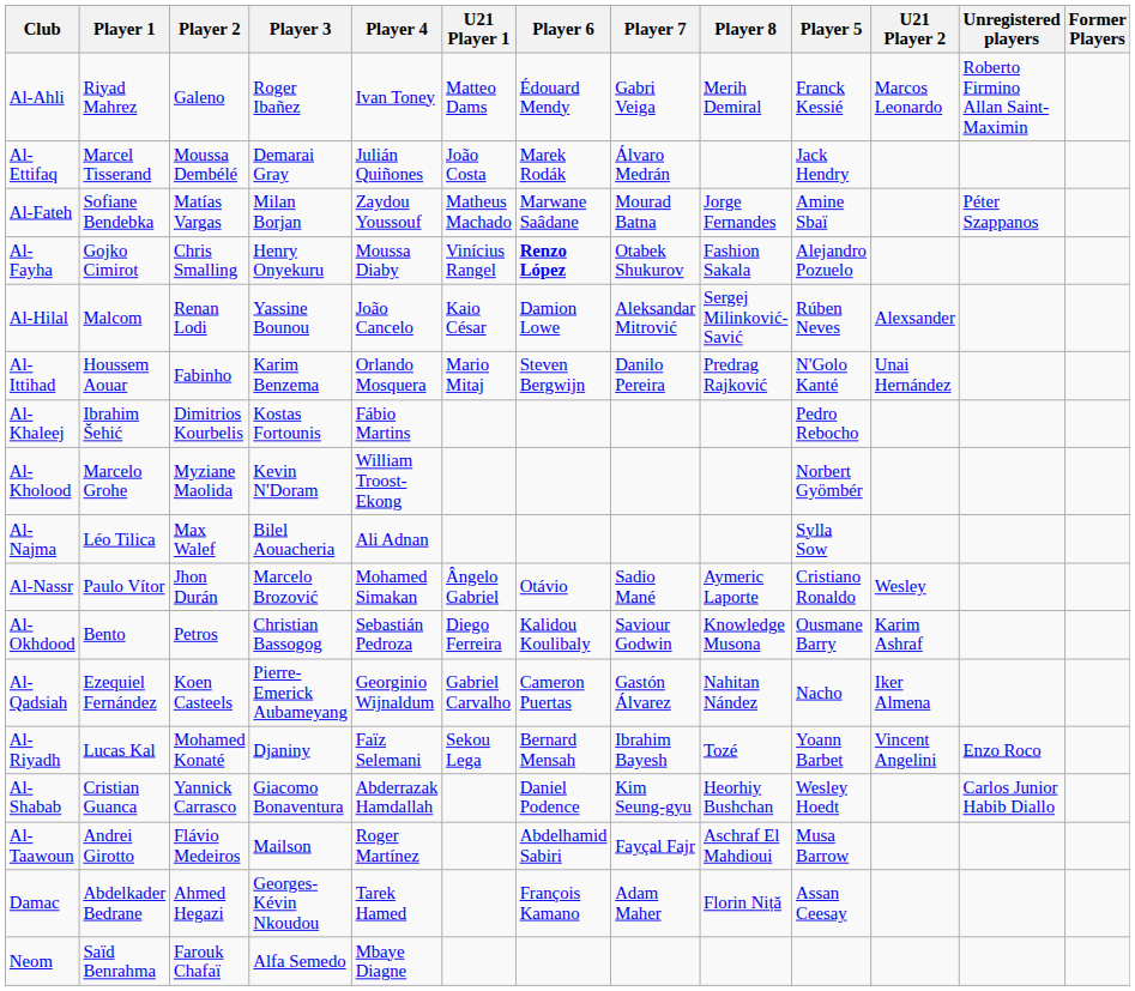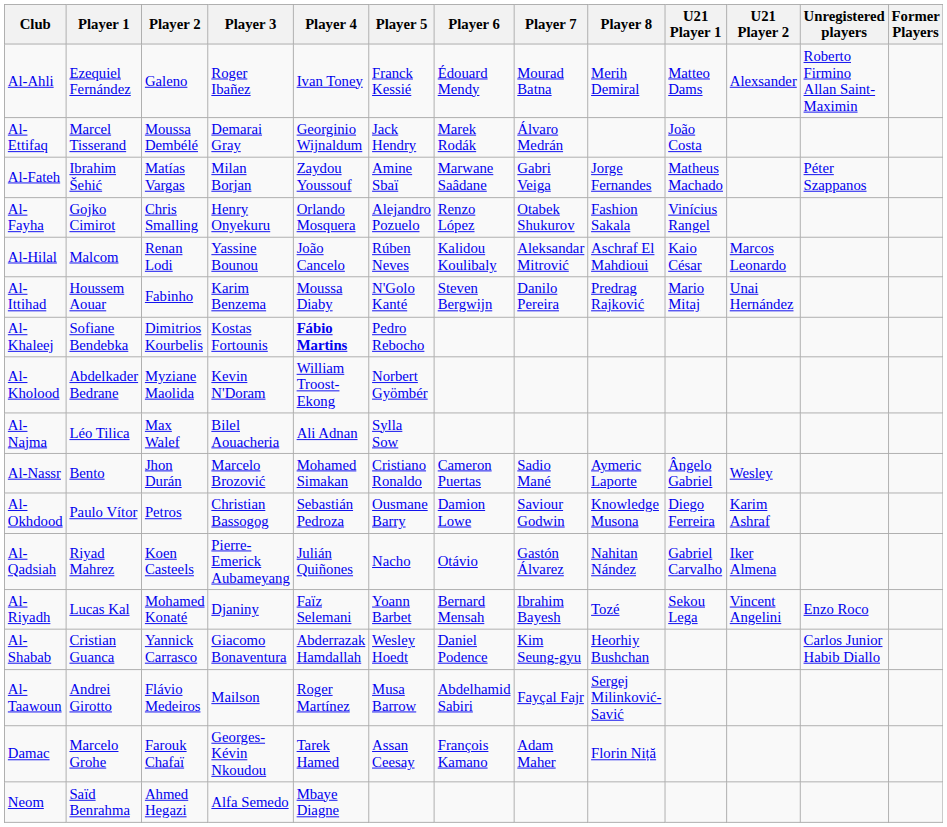columns swapped: Player 5 <-> U21 Player 1
Al-Ahli | Player 1: Riyad Mahrez -> Ezequiel Fernández
Al-Ahli | Player 7: Gabri Veiga -> Mourad Batna
Al-Ahli | U21 Player 2: Marcos Leonardo -> Alexsander
Al-Ettifaq | Player 4: Julián Quiñones -> Georginio Wijnaldum
Al-Fateh | Player 1: Sofiane Bendebka -> Ibrahim Šehić
Al-Fateh | Player 7: Mourad Batna -> Gabri Veiga
Al-Fayha | Player 4: Moussa Diaby -> Orlando Mosquera
Al-Fayha | Player 6: bold -> normal
Al-Hilal | Player 6: Damion Lowe -> Kalidou Koulibaly
Al-Hilal | Player 8: Sergej Milinković-Savić -> Aschraf El Mahdioui
Al-Hilal | U21 Player 2: Alexsander -> Marcos Leonardo
Al-Ittihad | Player 4: Orlando Mosquera -> Moussa Diaby
Al-Khaleej | Player 1: Ibrahim Šehić -> Sofiane Bendebka
Al-Khaleej | Player 4: normal -> bold
Al-Kholood | Player 1: Marcelo Grohe -> Abdelkader Bedrane
Al-Nassr | Player 1: Paulo Vítor -> Bento
Al-Nassr | Player 6: Otávio -> Cameron Puertas
Al-Okhdood | Player 1: Bento -> Paulo Vítor
Al-Okhdood | Player 6: Kalidou Koulibaly -> Damion Lowe
Al-Qadsiah | Player 1: Ezequiel Fernández -> Riyad Mahrez
Al-Qadsiah | Player 4: Georginio Wijnaldum -> Julián Quiñones
Al-Qadsiah | Player 6: Cameron Puertas -> Otávio
Al-Taawoun | Player 8: Aschraf El Mahdioui -> Sergej Milinković-Savić
Damac | Player 1: Abdelkader Bedrane -> Marcelo Grohe
Damac | Player 2: Ahmed Hegazi -> Farouk Chafaï
Neom | Player 2: Farouk Chafaï -> Ahmed Hegazi
